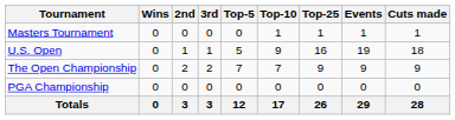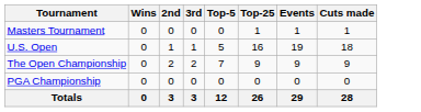- column: Top-10 | 1 | 9 | 7 | 0 | 17
